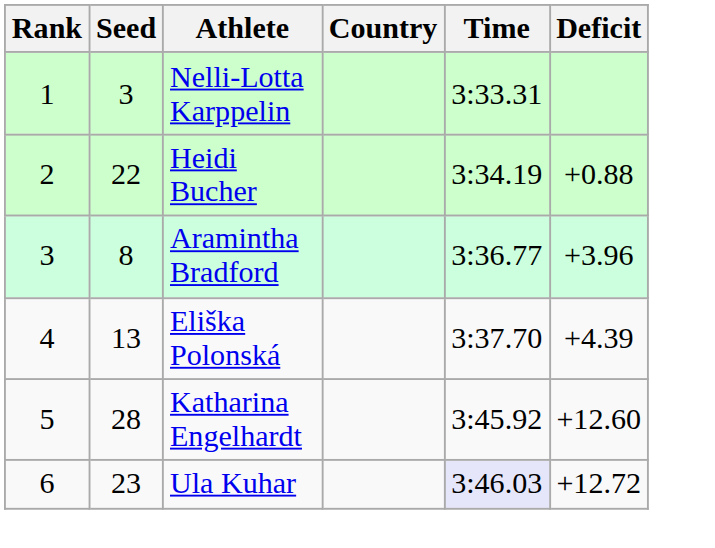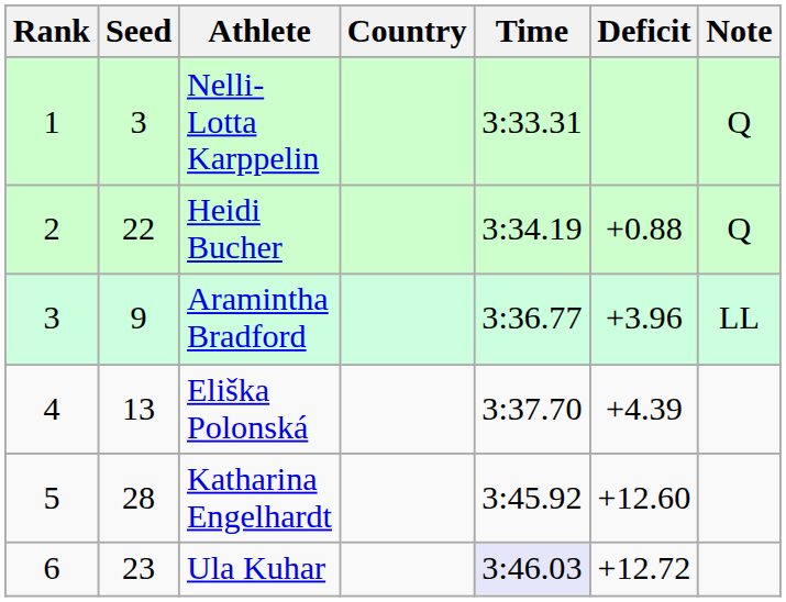+ column: Note | Q | Q | LL
Aramintha Bradford | Seed: 8 -> 9
